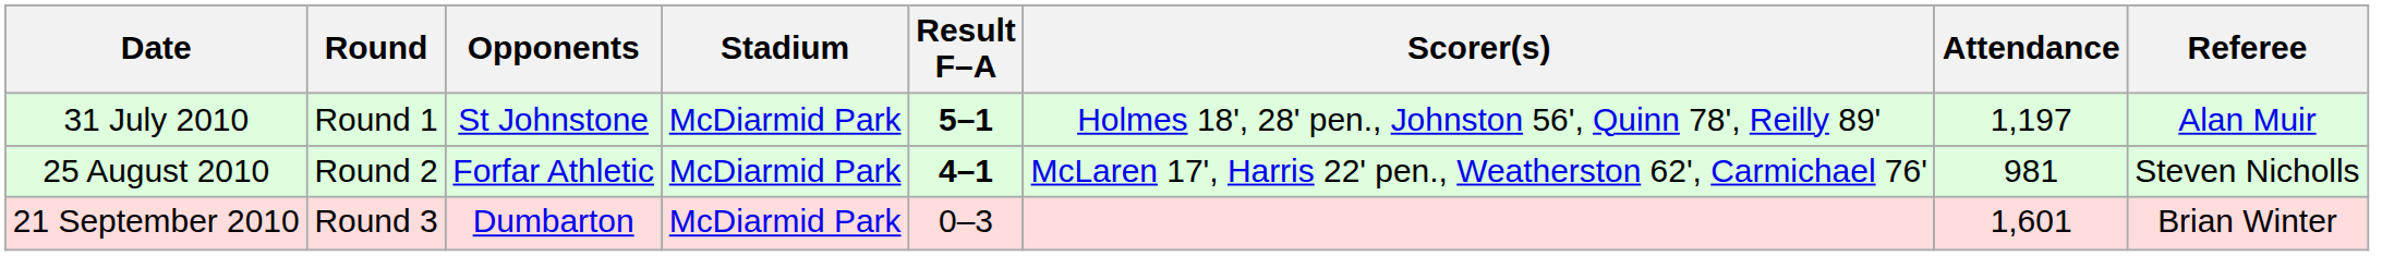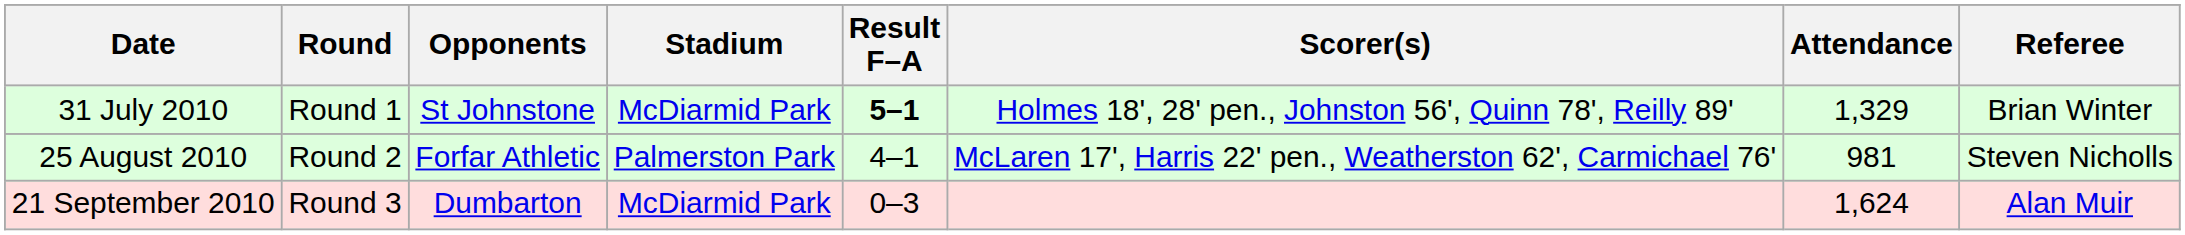31 July 2010 | Attendance: 1,197 -> 1,329
31 July 2010 | Referee: Alan Muir -> Brian Winter
25 August 2010 | Stadium: McDiarmid Park -> Palmerston Park
25 August 2010 | Result F–A: bold -> normal
21 September 2010 | Attendance: 1,601 -> 1,624
21 September 2010 | Referee: Brian Winter -> Alan Muir
